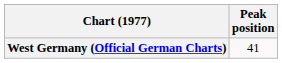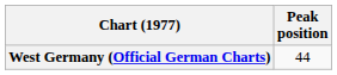West Germany (Official German Charts) | Peak position: 41 -> 44
